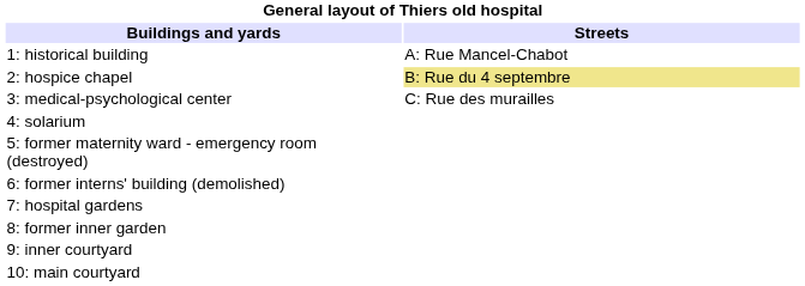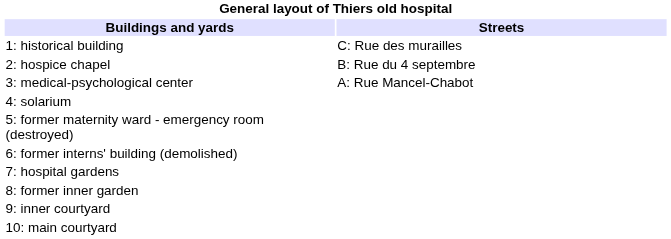1: historical building | Streets: A: Rue Mancel-Chabot -> C: Rue des murailles
2: hospice chapel | Streets: khaki background -> no background
3: medical-psychological center | Streets: C: Rue des murailles -> A: Rue Mancel-Chabot
